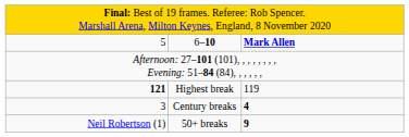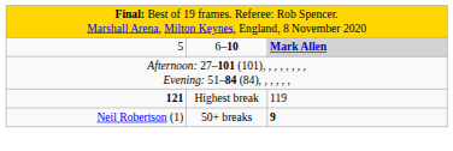6–10 | column 3: no background -> lightgrey background
- row: 3 | Century breaks | 4
